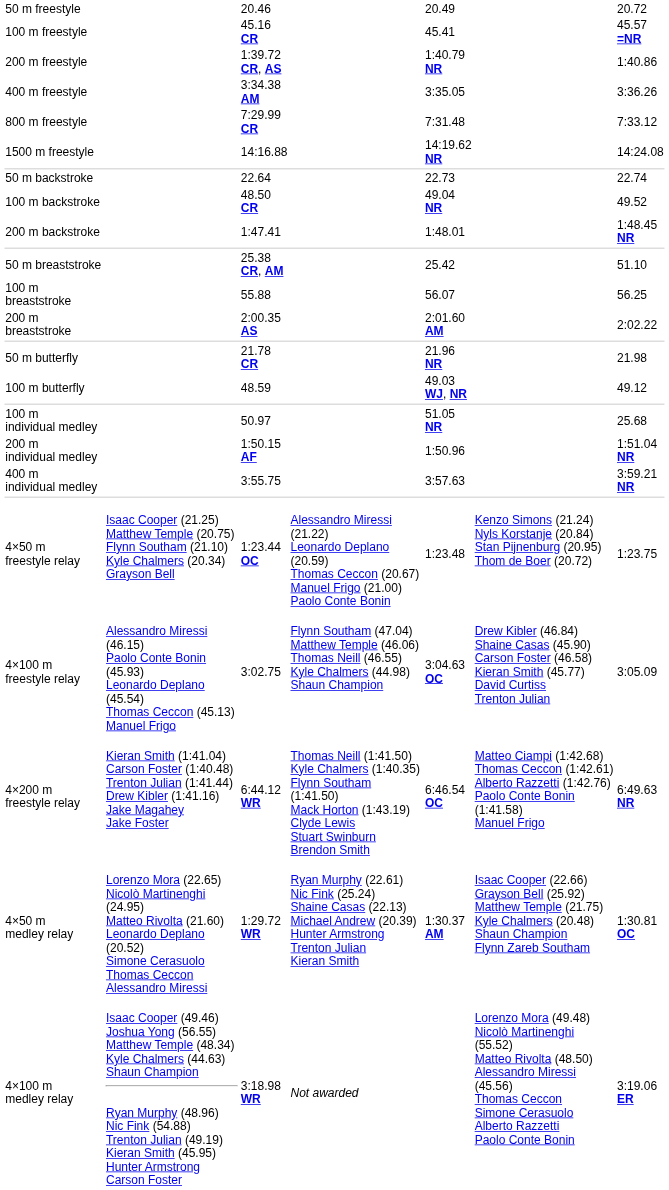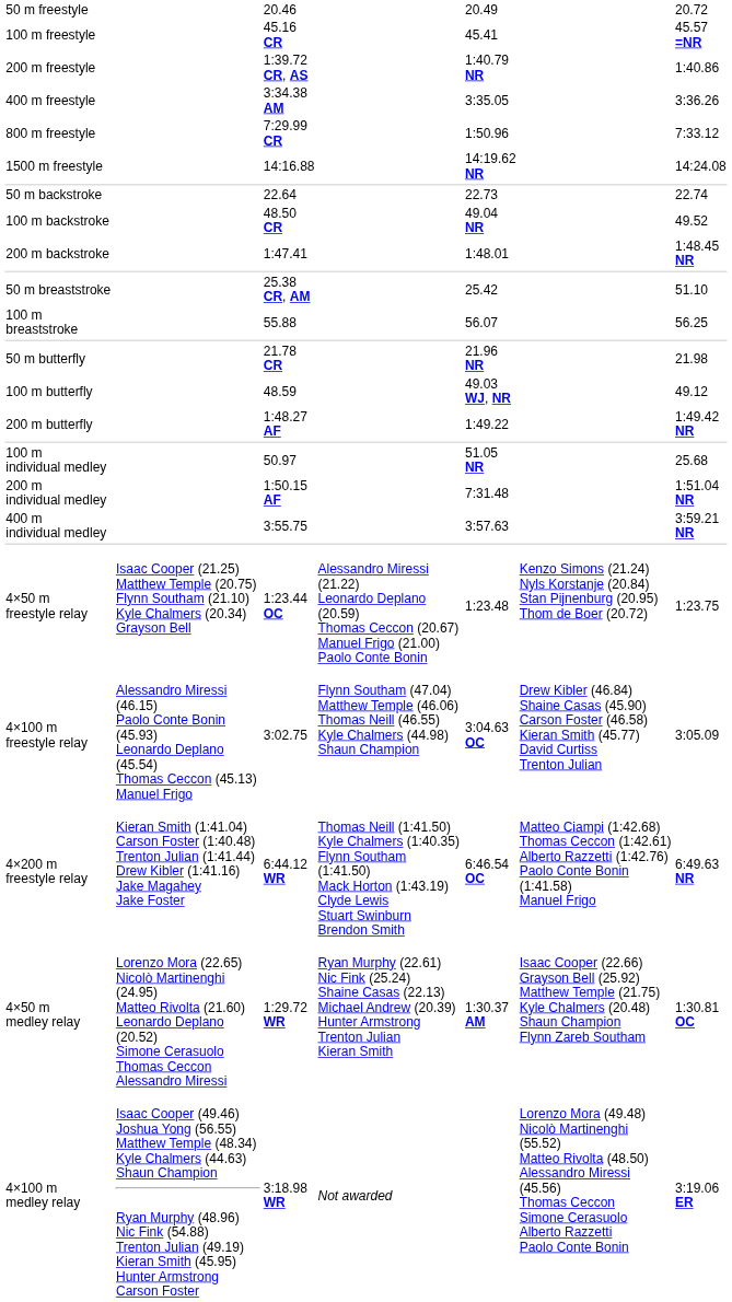800 m freestyle | column 5: 7:31.48 -> 1:50.96
- row: 200 m breaststroke | 2:00.35 AS | 2:01.60 AM | 2:02.22
+ row: 200 m butterfly | 1:48.27 AF | 1:49.22 | 1:49.42 NR
200 m individual medley | column 5: 1:50.96 -> 7:31.48
